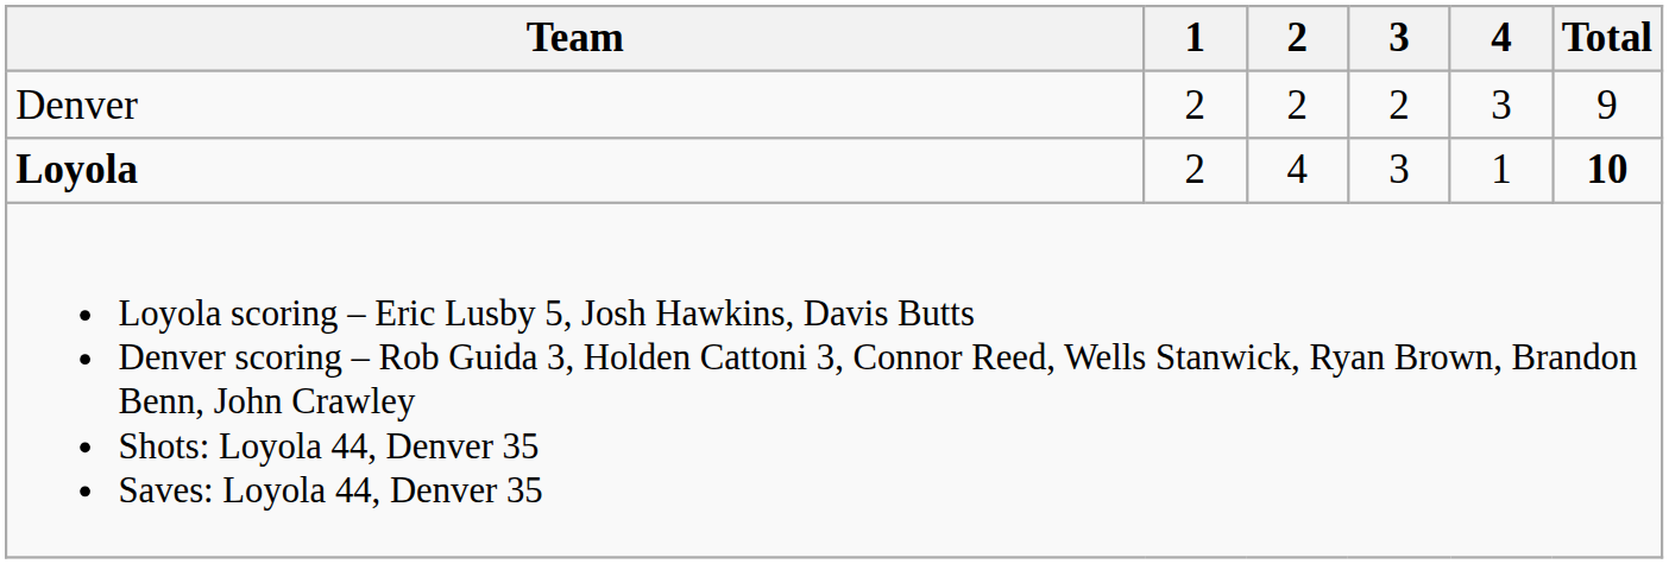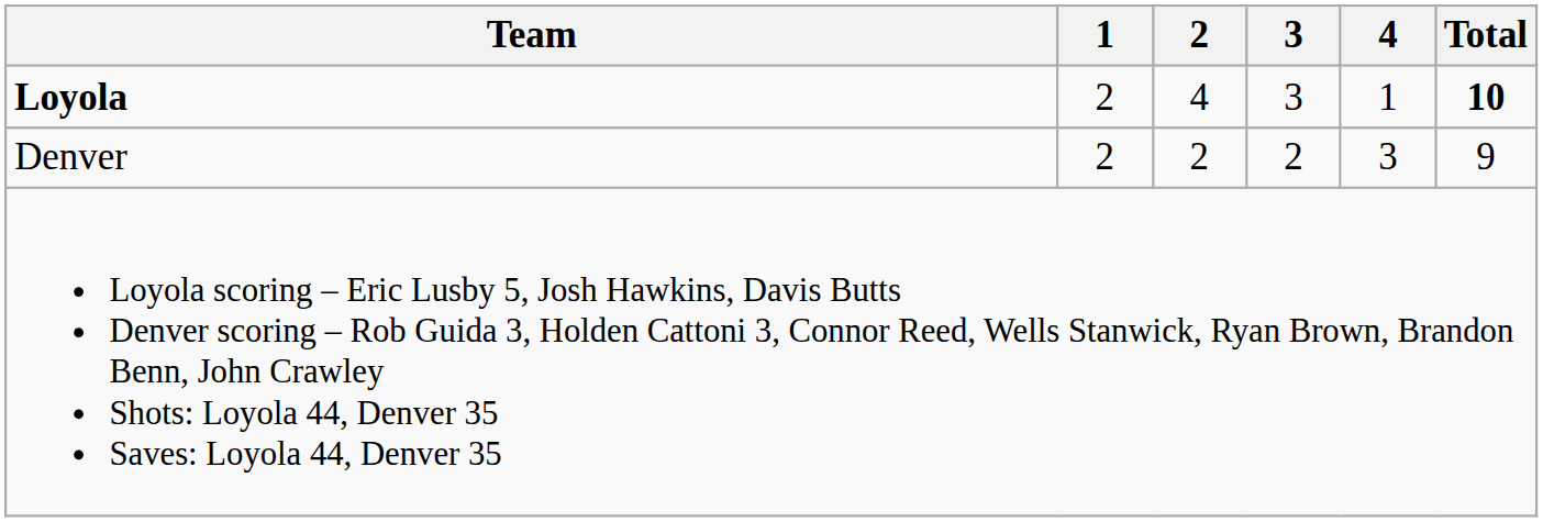rows swapped: Loyola <-> Denver
